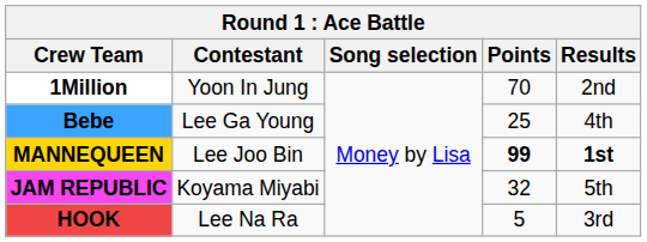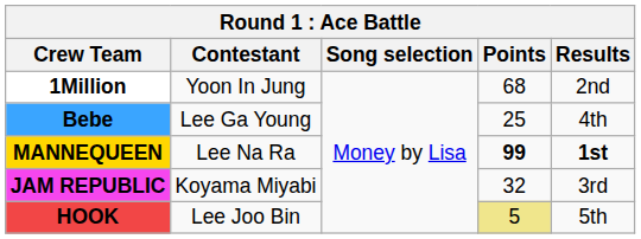1Million | Points: 70 -> 68
MANNEQUEEN | Contestant: Lee Joo Bin -> Lee Na Ra
JAM REPUBLIC | Results: 5th -> 3rd
HOOK | Contestant: Lee Na Ra -> Lee Joo Bin
HOOK | Points: no background -> khaki background
HOOK | Results: 3rd -> 5th
